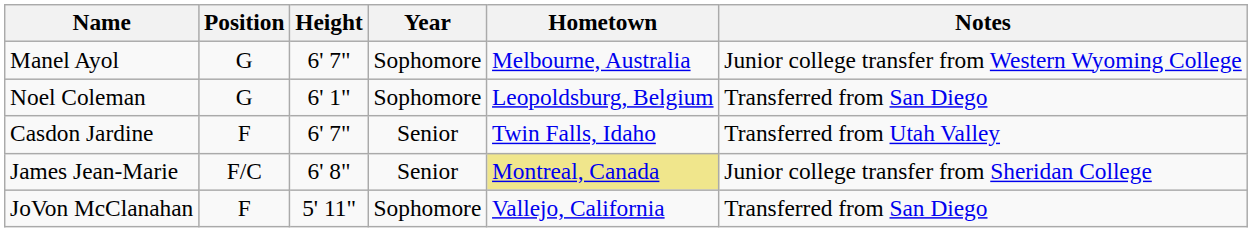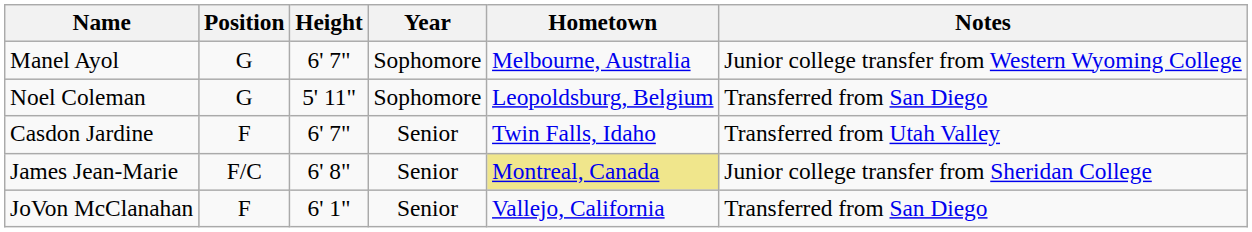Noel Coleman | Height: 6' 1" -> 5' 11"
JoVon McClanahan | Height: 5' 11" -> 6' 1"
JoVon McClanahan | Year: Sophomore -> Senior
